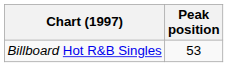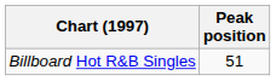Billboard Hot R&B Singles | Peak position: 53 -> 51
